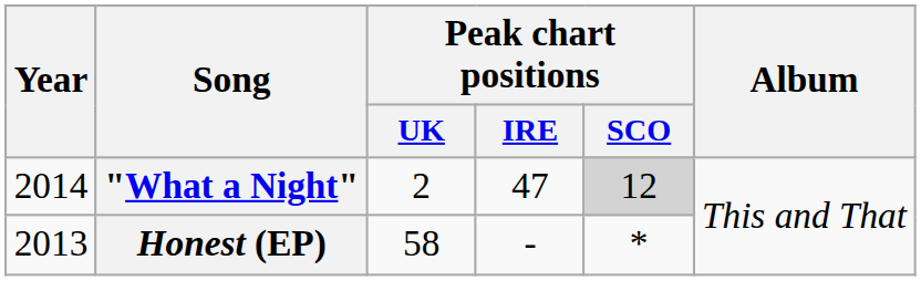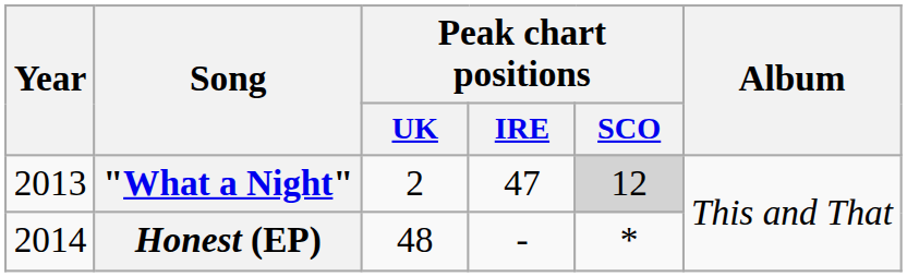"What a Night" | Year: 2014 -> 2013
Honest (EP) | Year: 2013 -> 2014
Honest (EP) | Peak chart positions / UK: 58 -> 48
